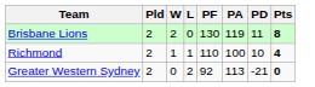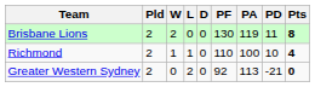+ column: D | 0 | 0 | 0
